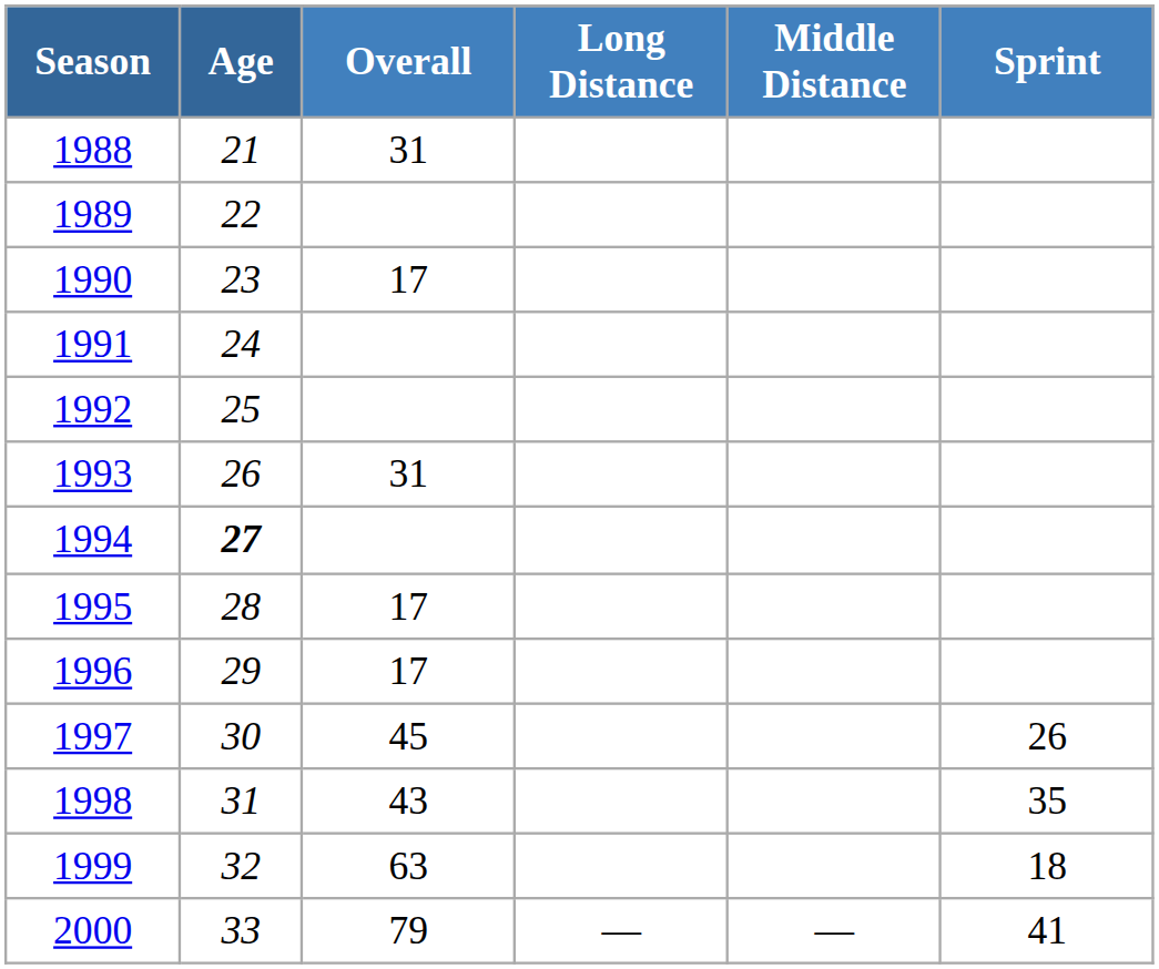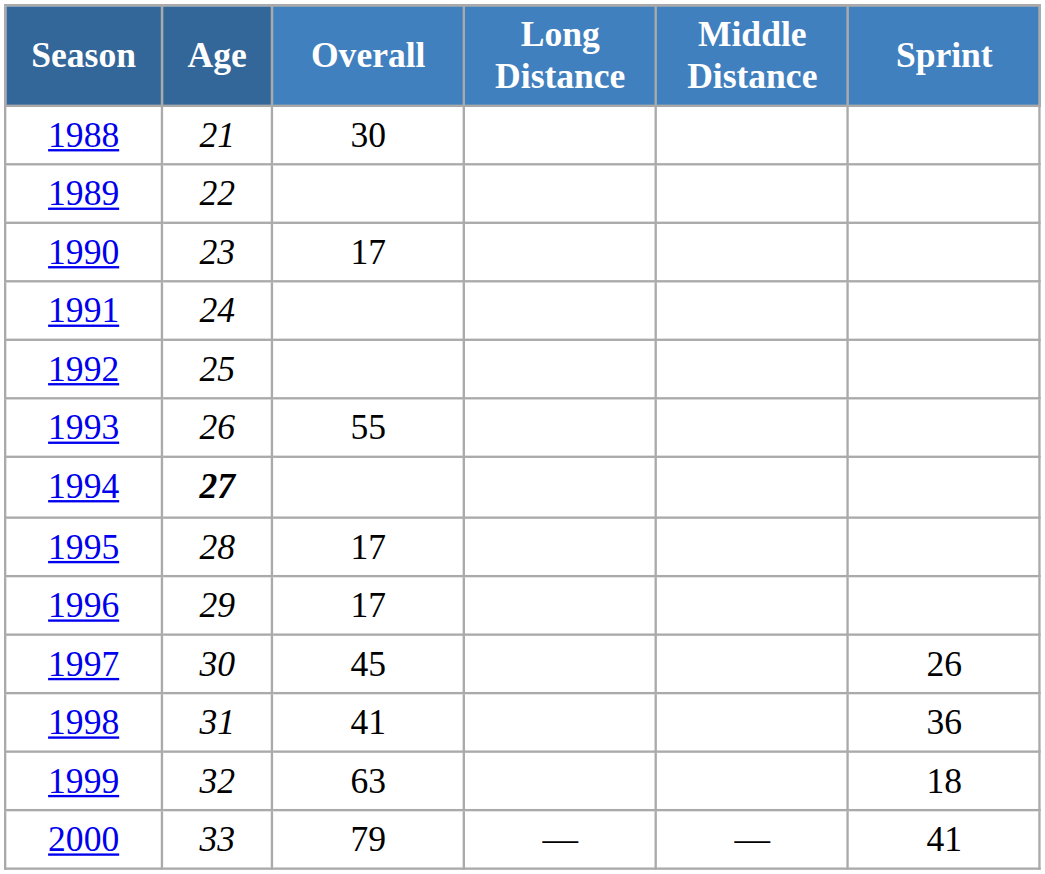1988 | Overall: 31 -> 30
1993 | Overall: 31 -> 55
1998 | Overall: 43 -> 41
1998 | Sprint: 35 -> 36
